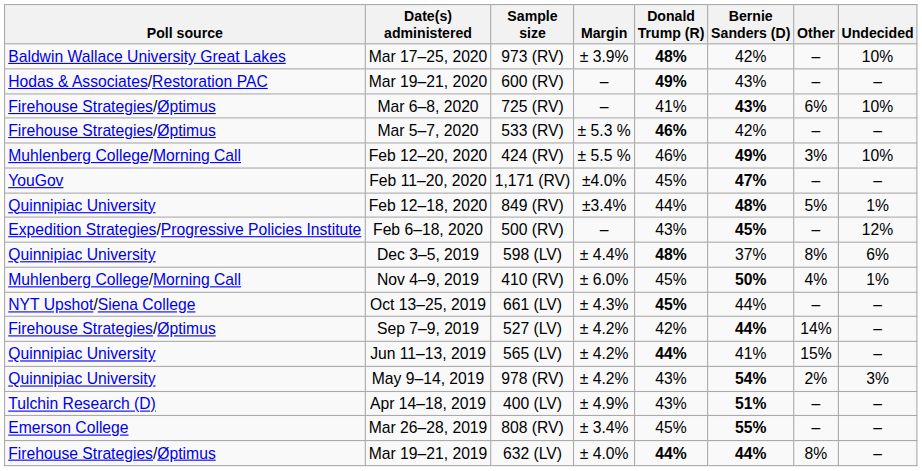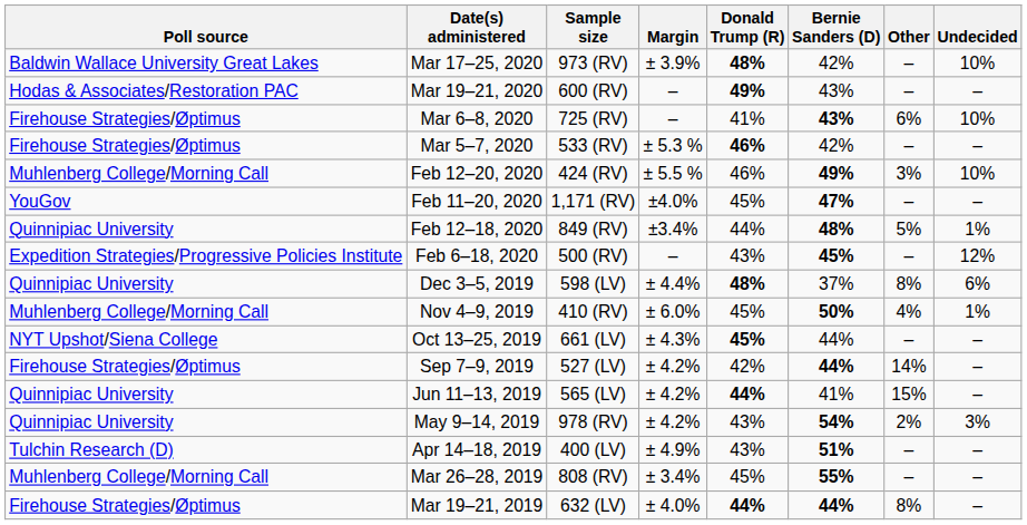Mar 26–28, 2019 | Poll source: Emerson College -> Muhlenberg College/Morning Call
